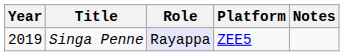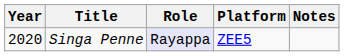Singa Penne | Year: 2019 -> 2020
